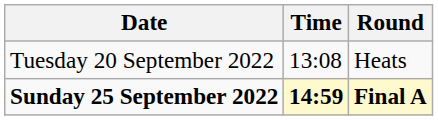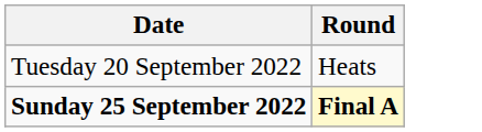- column: Time | 13:08 | 14:59
